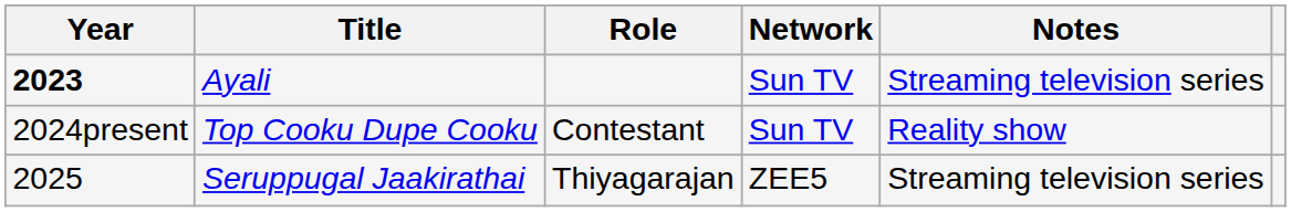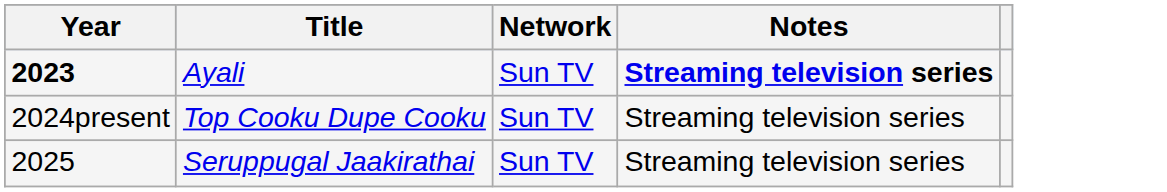- column: Role | Contestant | Thiyagarajan
Ayali | Notes: normal -> bold
Top Cooku Dupe Cooku | Notes: Reality show -> Streaming television series
Seruppugal Jaakirathai | Network: ZEE5 -> Sun TV
